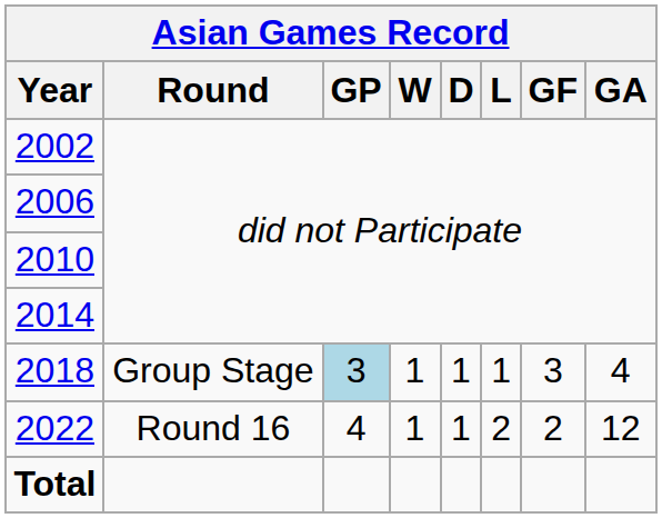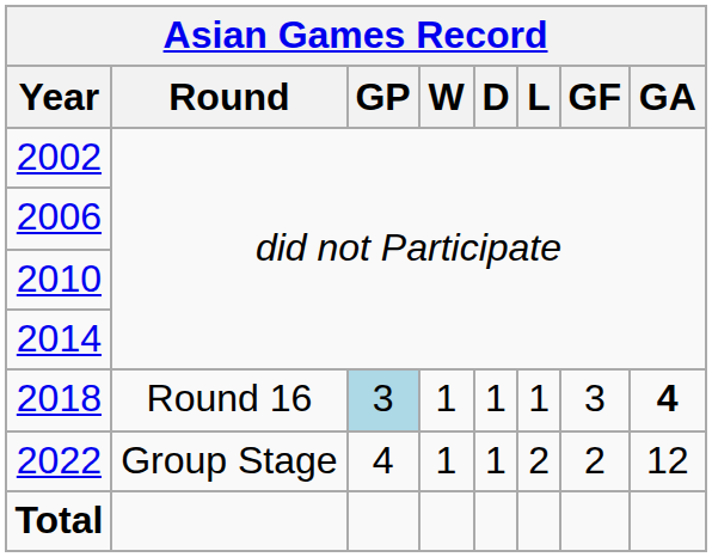2018 | Round: Group Stage -> Round 16
2018 | GA: normal -> bold
2022 | Round: Round 16 -> Group Stage
